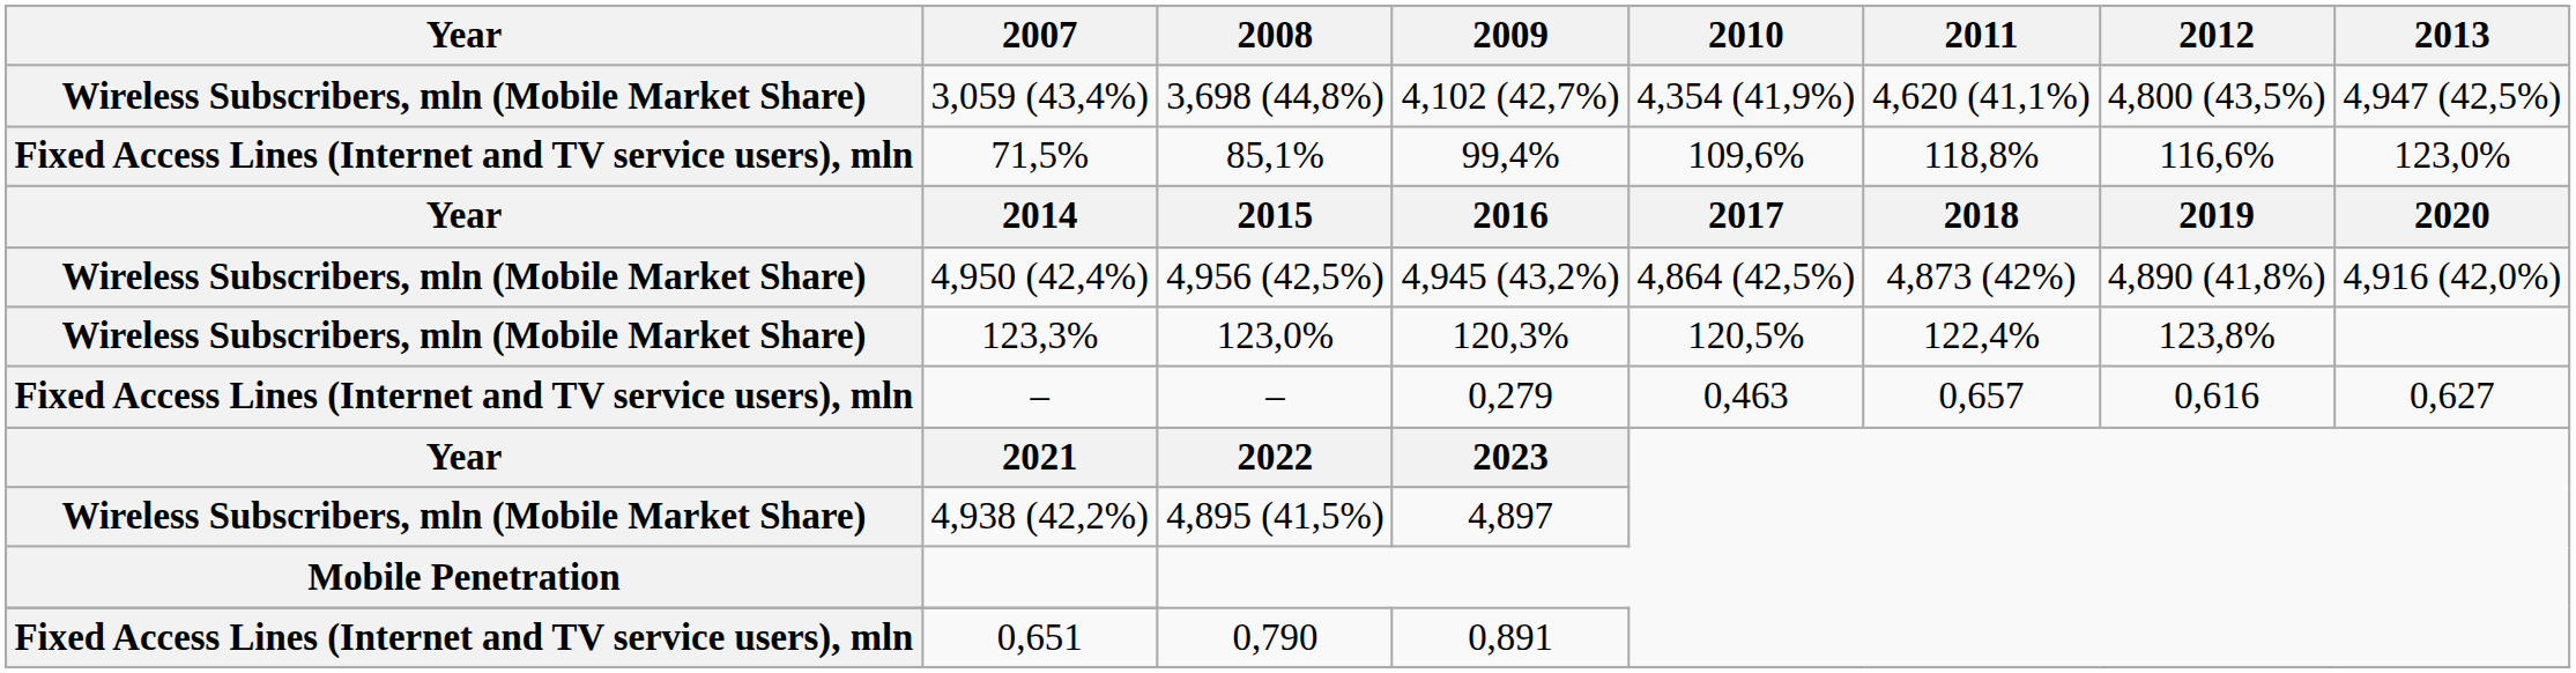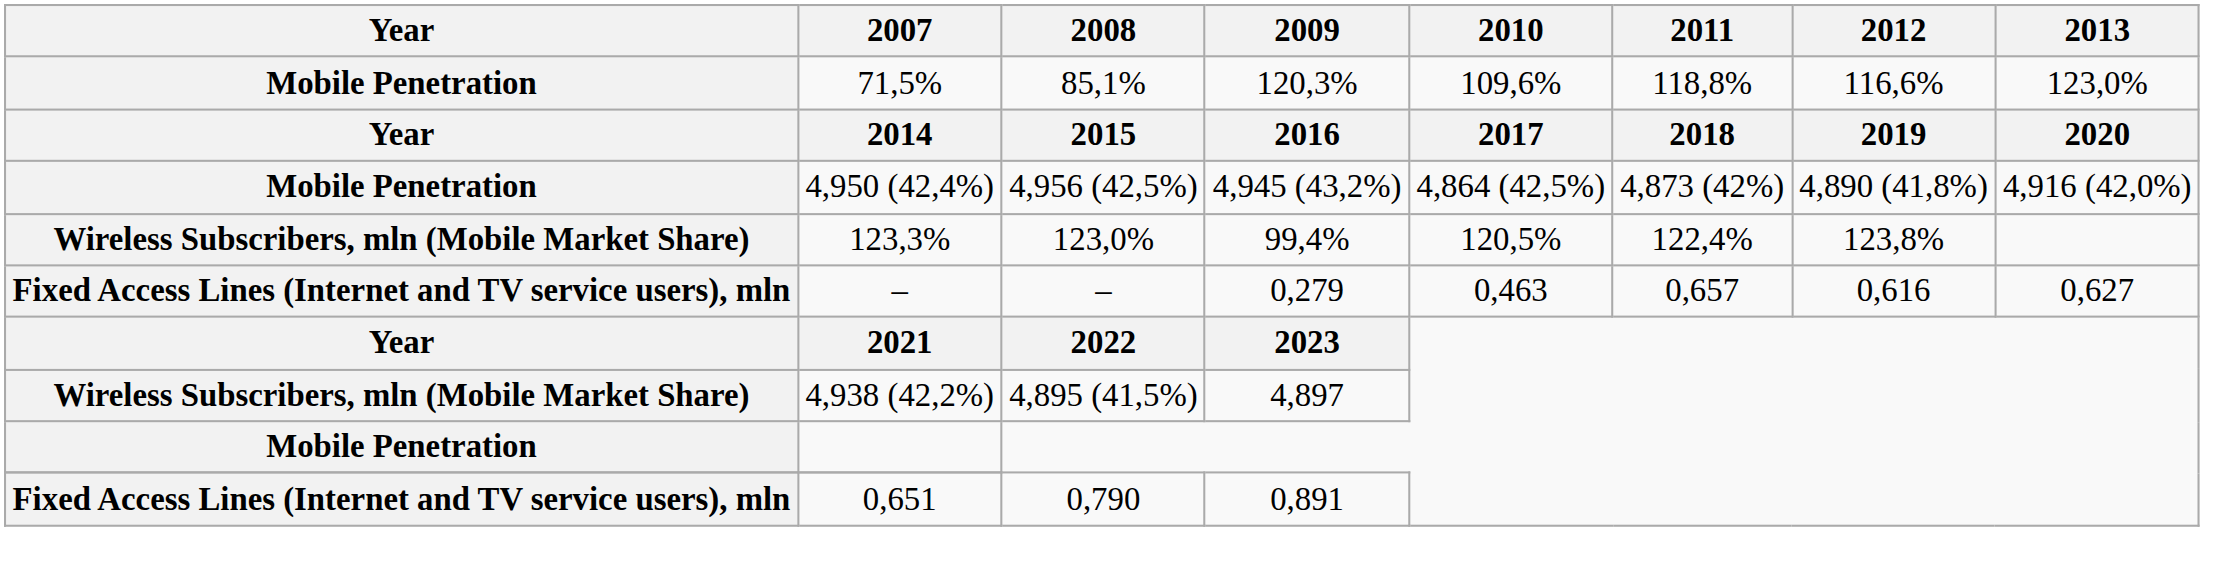- row: Wireless Subscribers, mln (Mobile Market Share) | 3,059 (43,4%) | 3,698 (44,8%) | 4,102 (42,7%) | 4,354 (41,9%) | 4,620 (41,1%) | 4,800 (43,5%) | 4,947 (42,5%)
71,5% | Year: Fixed Access Lines (Internet and TV service users), mln -> Mobile Penetration
71,5% | 2009: 99,4% -> 120,3%
4,950 (42,4%) | Year: Wireless Subscribers, mln (Mobile Market Share) -> Mobile Penetration
123,3% | 2009: 120,3% -> 99,4%
